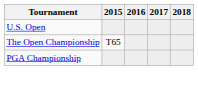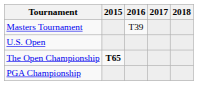+ row: Masters Tournament | T39
The Open Championship | 2015: normal -> bold
